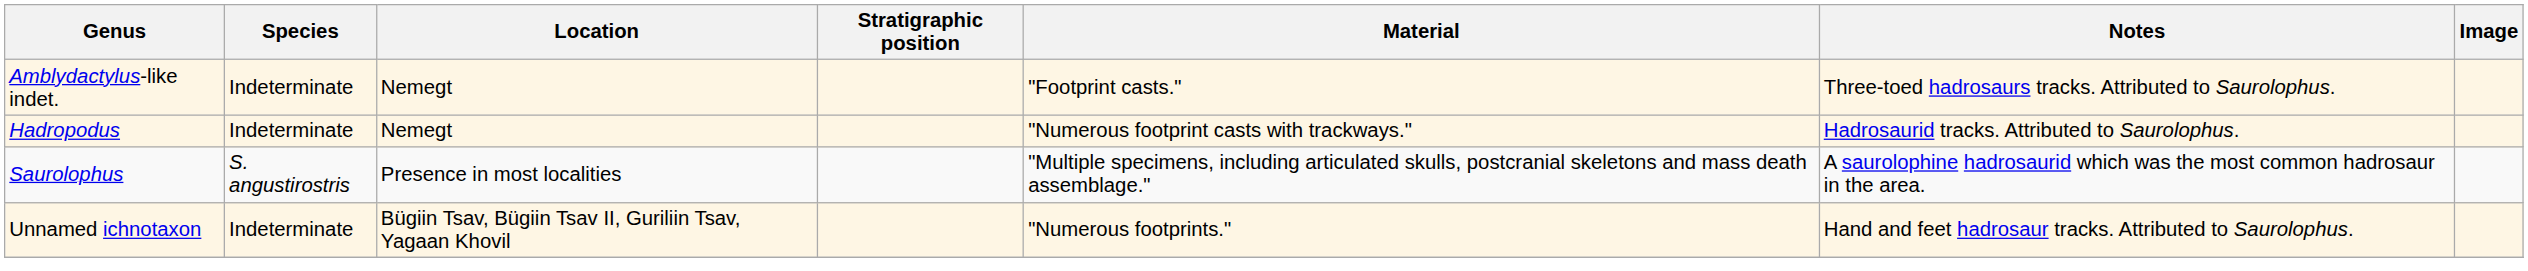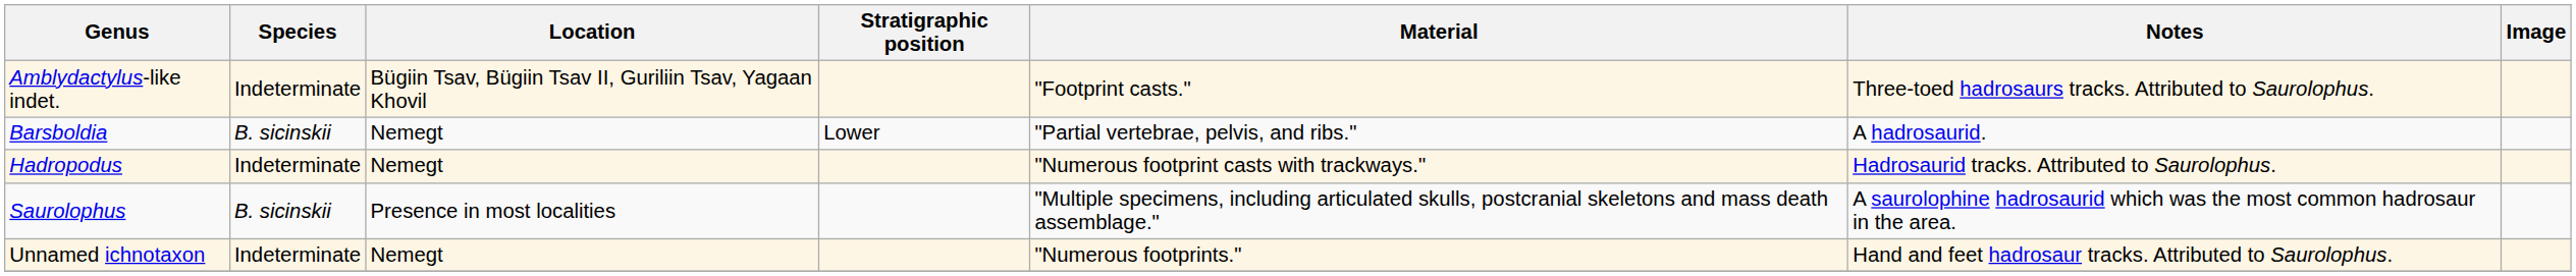Amblydactylus-like indet. | Location: Nemegt -> Bügiin Tsav, Bügiin Tsav II, Guriliin Tsav, Yagaan Khovil
+ row: Barsboldia | B. sicinskii | Nemegt | Lower | "Partial vertebrae, pelvis, and ribs." | A hadrosaurid.
Saurolophus | Species: S. angustirostris -> B. sicinskii
Unnamed ichnotaxon | Location: Bügiin Tsav, Bügiin Tsav II, Guriliin Tsav, Yagaan Khovil -> Nemegt
